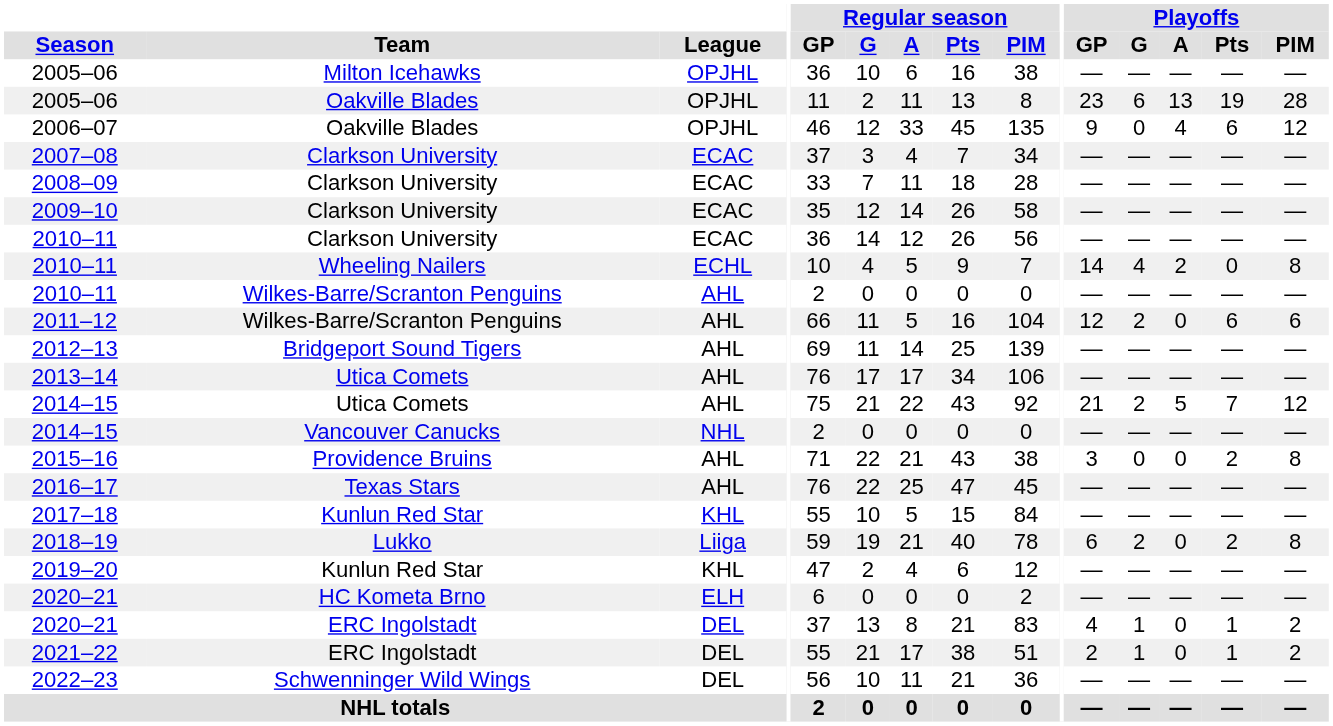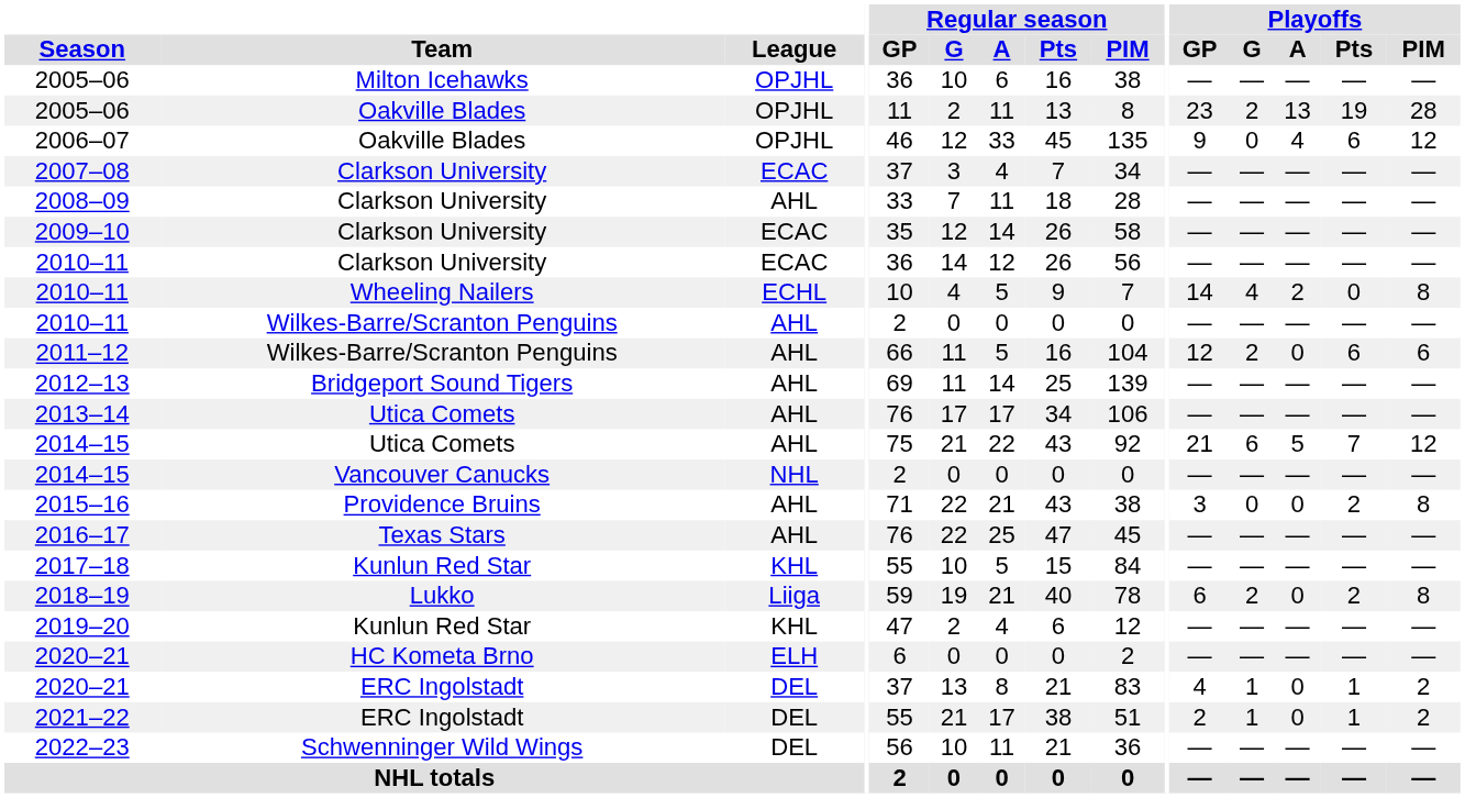2005–06 / Oakville Blades | Playoffs / G: 6 -> 2
2008–09 | League: ECAC -> AHL
2014–15 / Utica Comets | Playoffs / G: 2 -> 6
